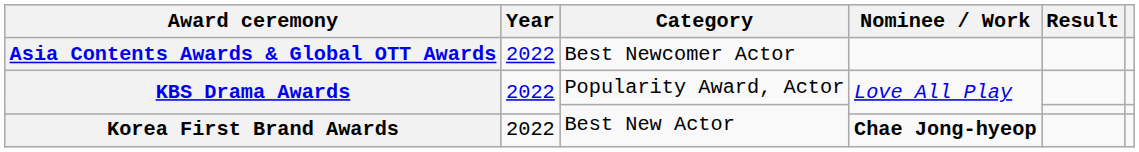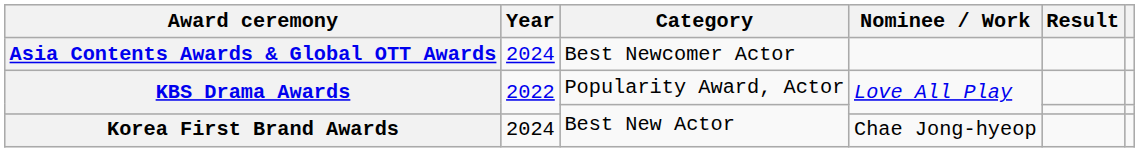Asia Contents Awards & Global OTT Awards | Year: 2022 -> 2024
Korea First Brand Awards | Year: 2022 -> 2024
Korea First Brand Awards | Nominee / Work: bold -> normal
